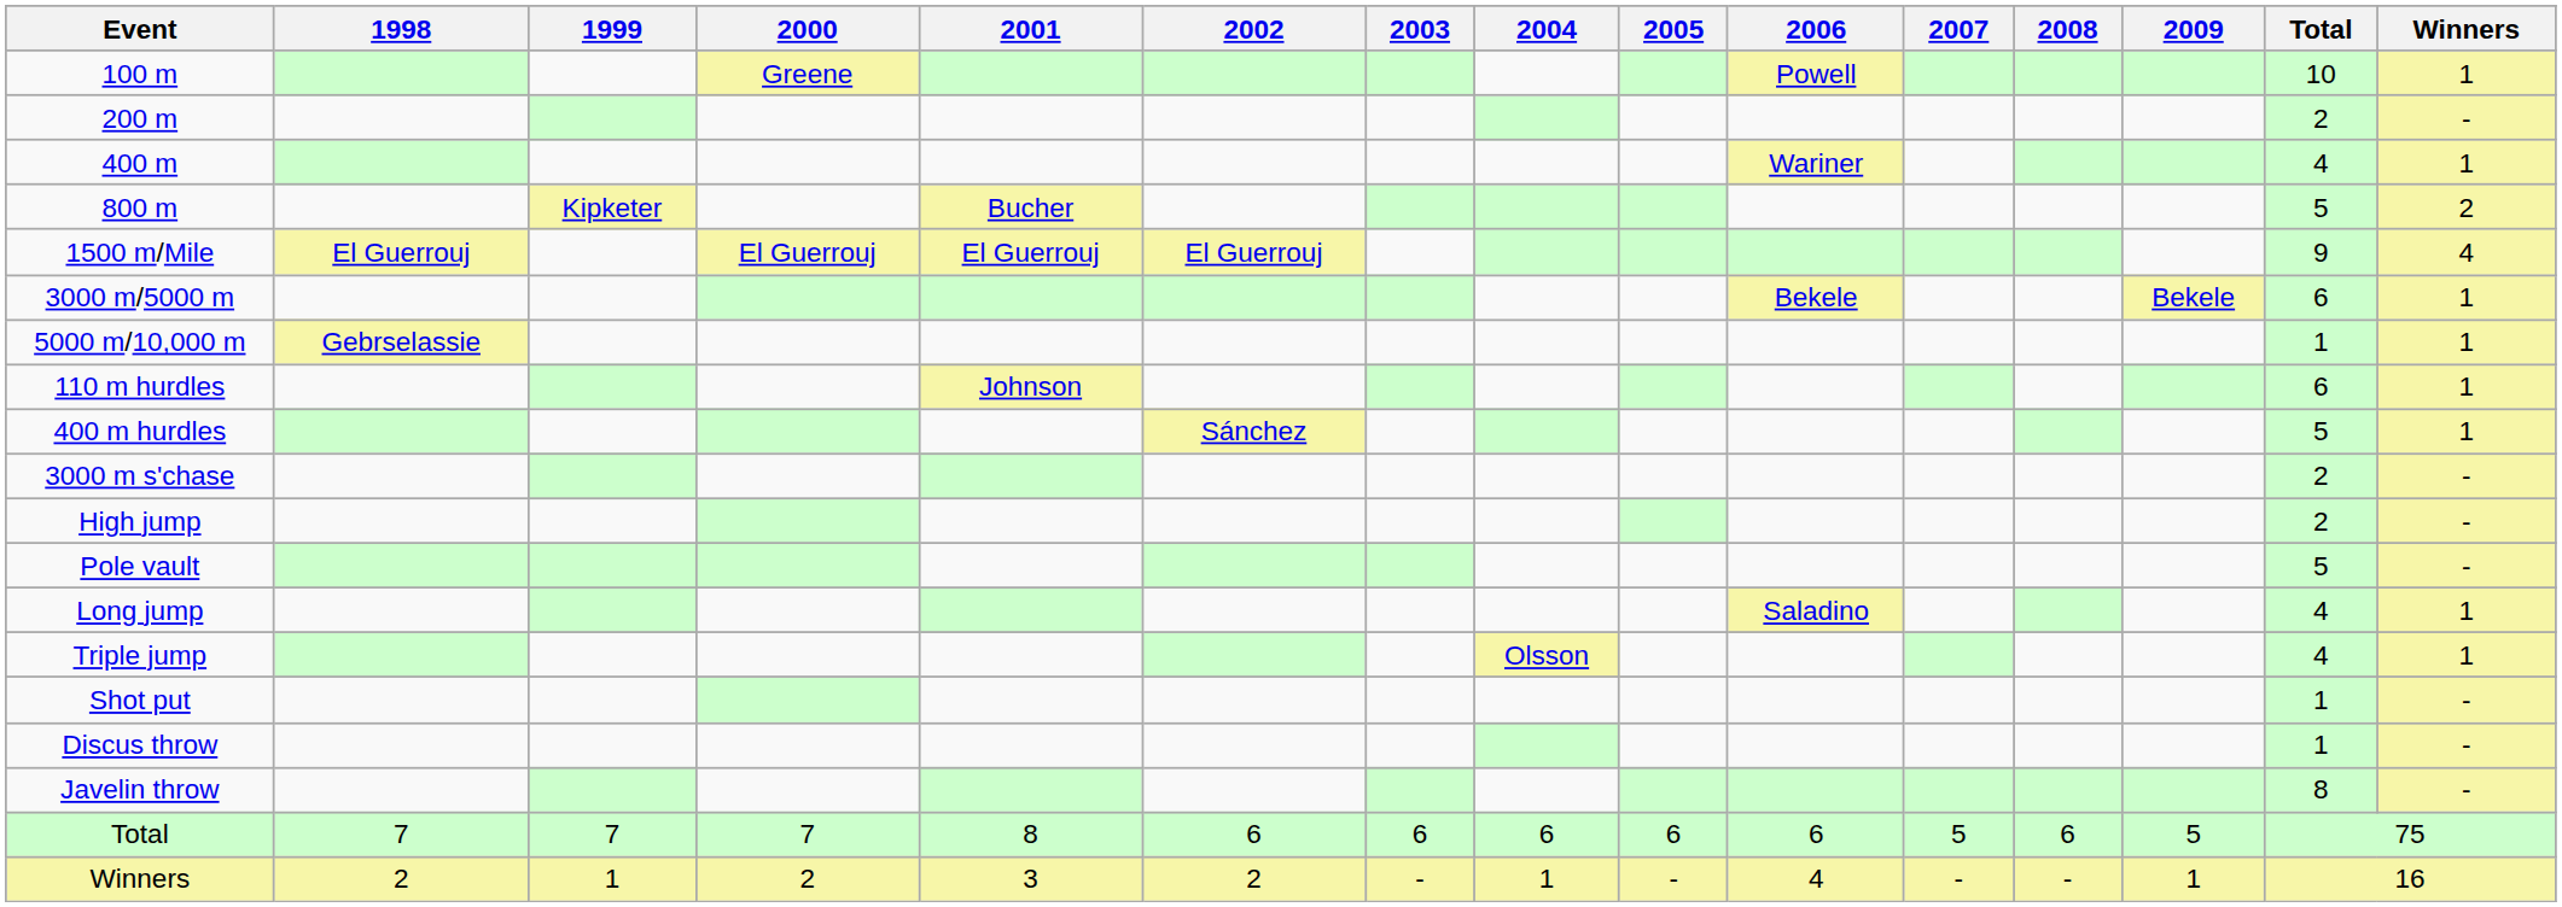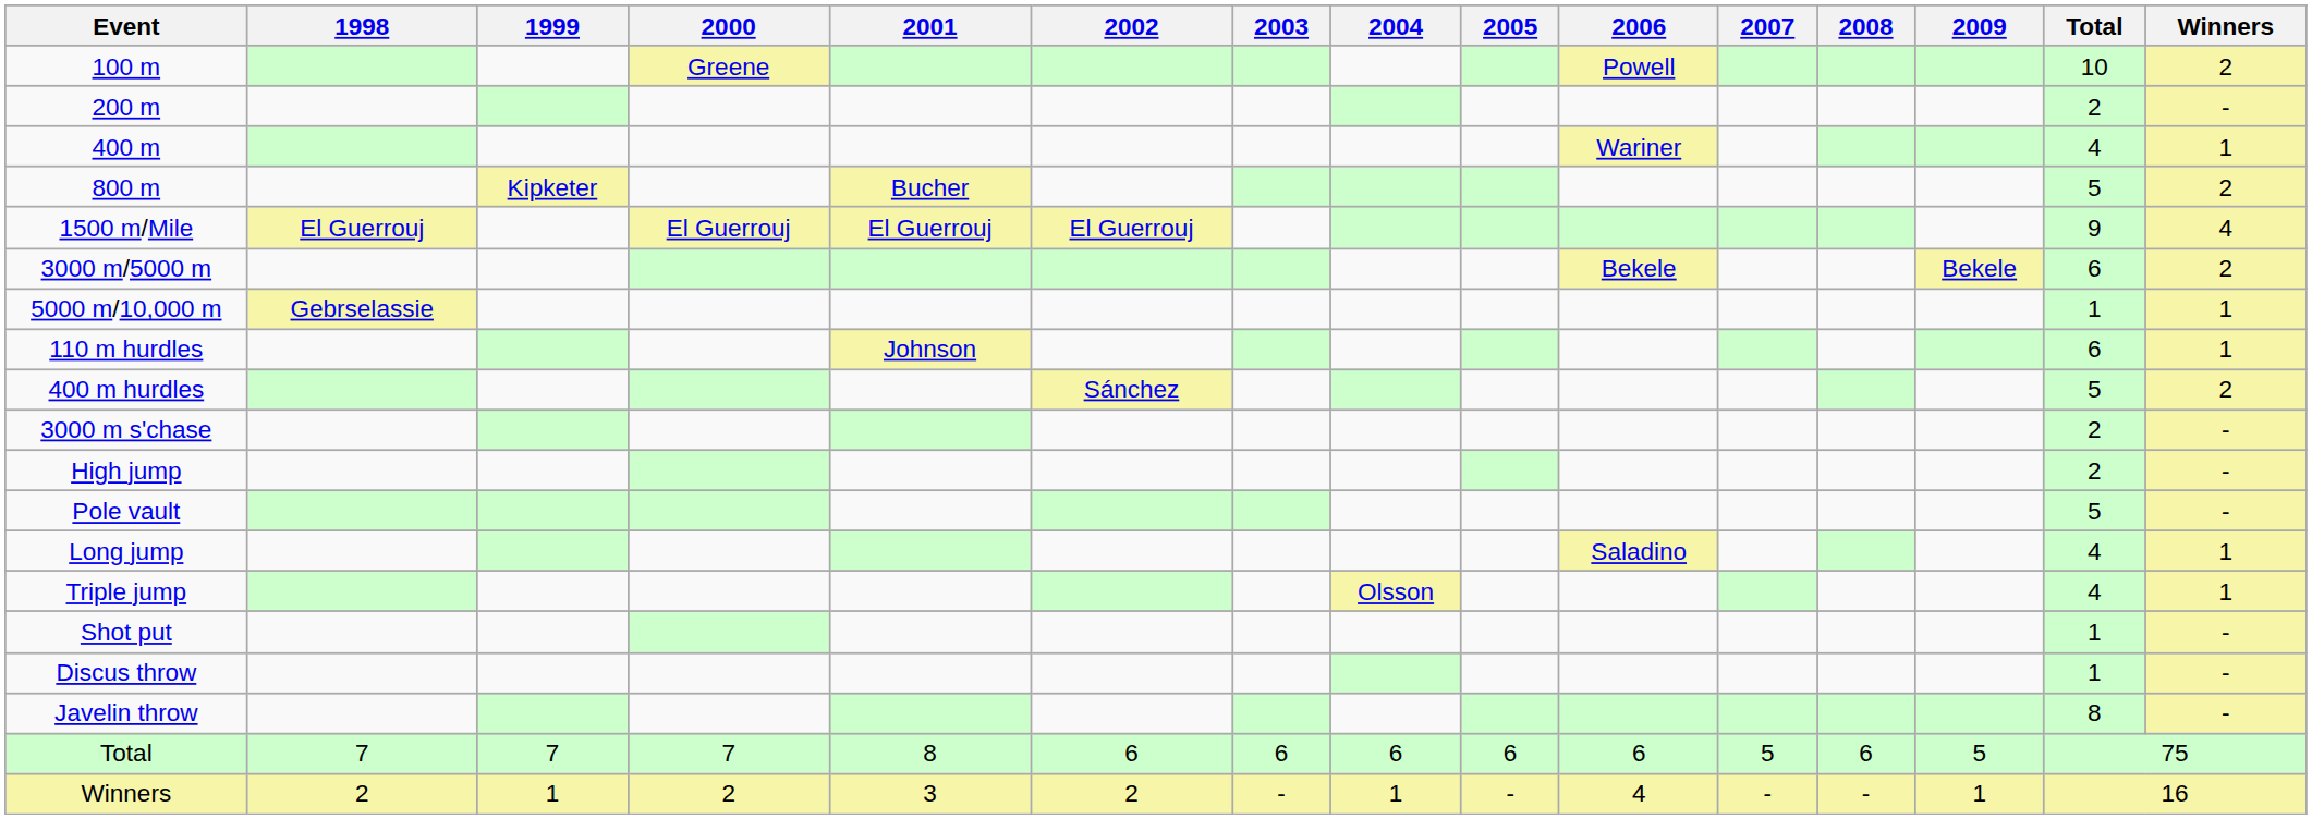100 m | Winners: 1 -> 2
3000 m/5000 m | Winners: 1 -> 2
400 m hurdles | Winners: 1 -> 2
